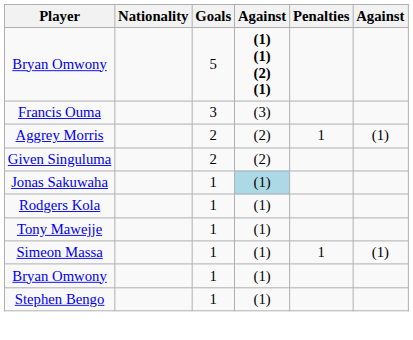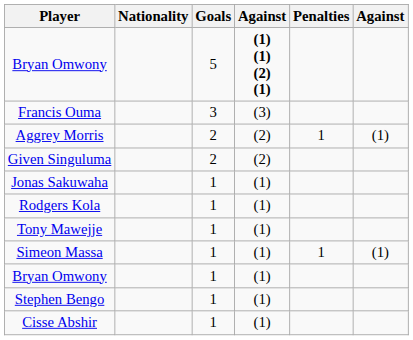Jonas Sakuwaha | column 4: lightblue background -> no background
+ row: Cisse Abshir | 1 | (1)
